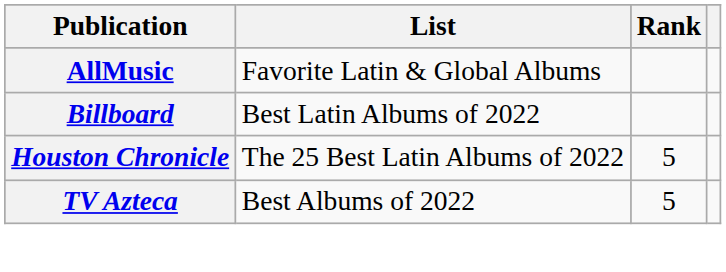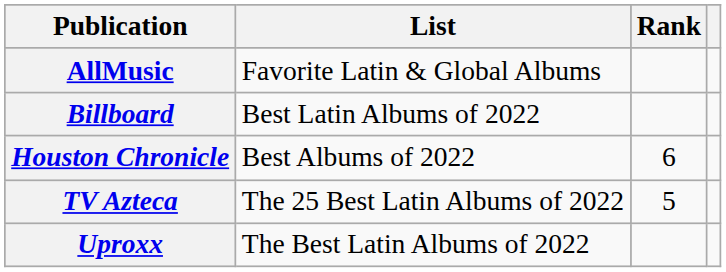Houston Chronicle | List: The 25 Best Latin Albums of 2022 -> Best Albums of 2022
Houston Chronicle | Rank: 5 -> 6
TV Azteca | List: Best Albums of 2022 -> The 25 Best Latin Albums of 2022
+ row: Uproxx | The Best Latin Albums of 2022
